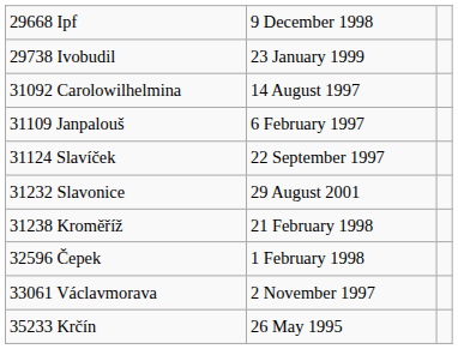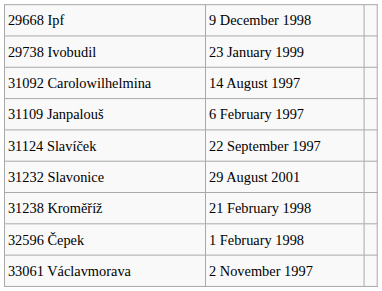- row: 35233 Krčín | 26 May 1995
